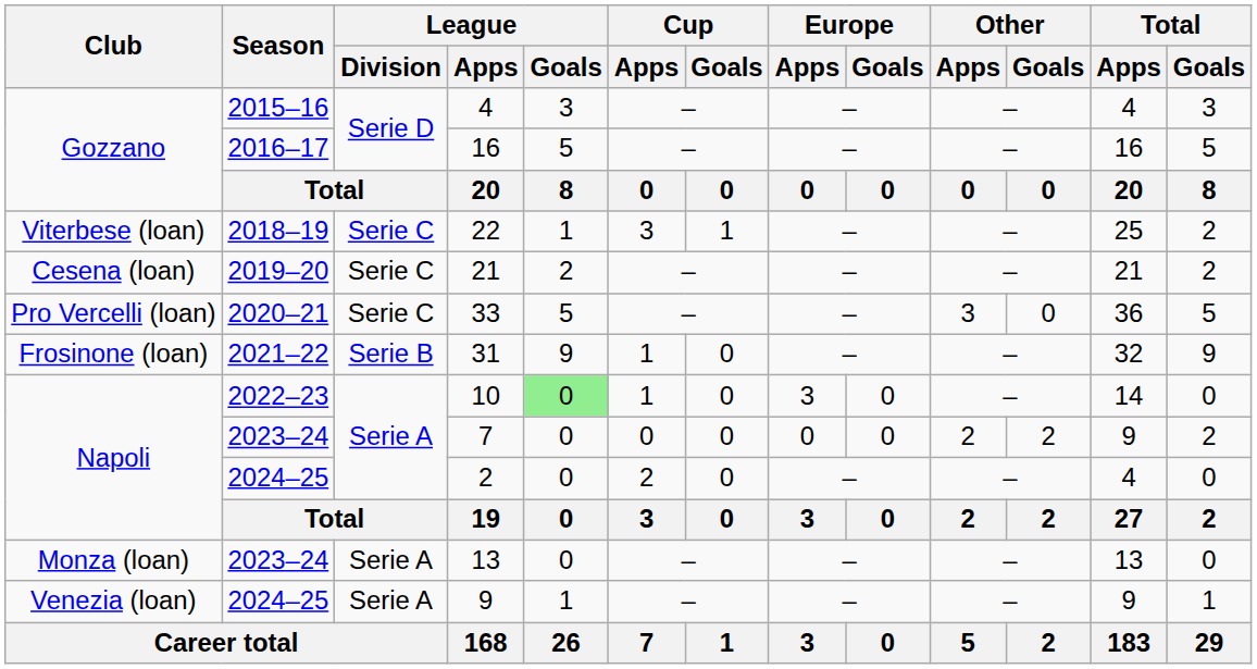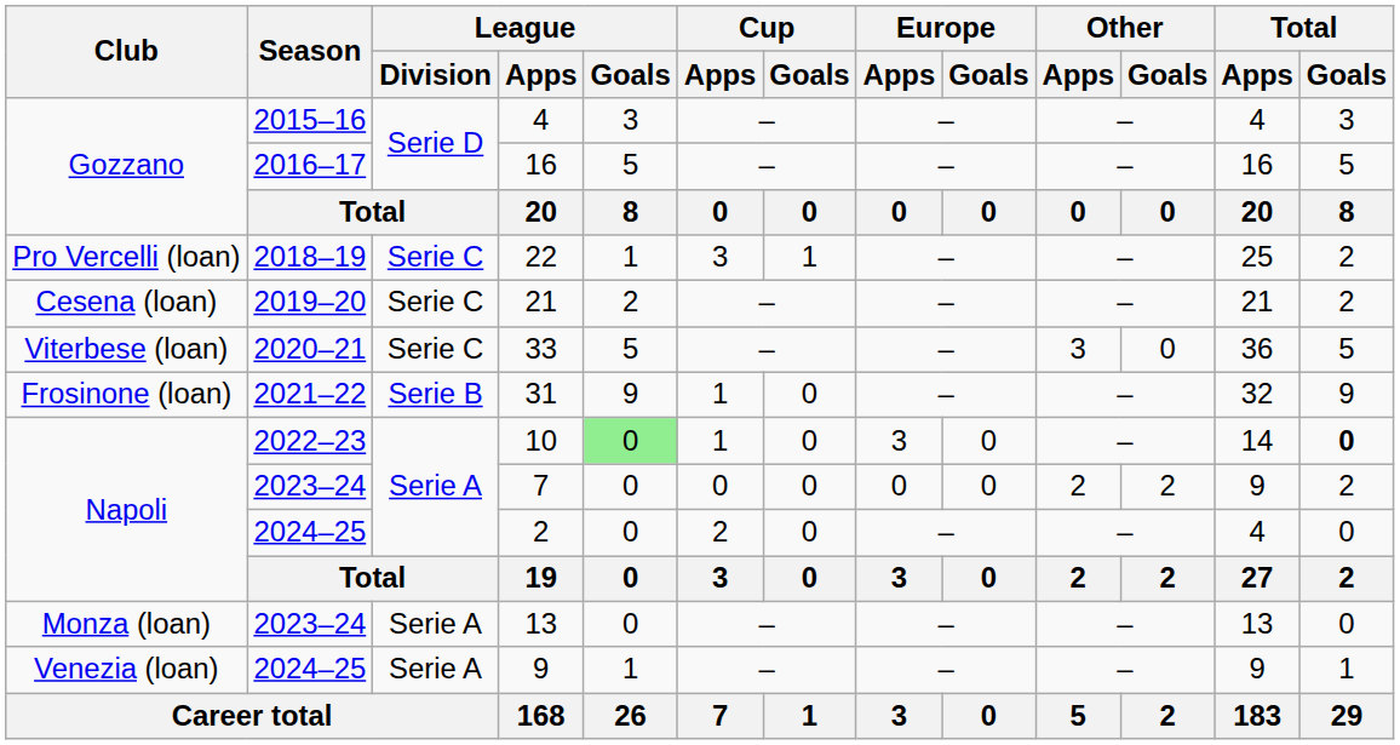22 | Club: Viterbese (loan) -> Pro Vercelli (loan)
33 | Club: Pro Vercelli (loan) -> Viterbese (loan)
10 | Total / Goals: normal -> bold
